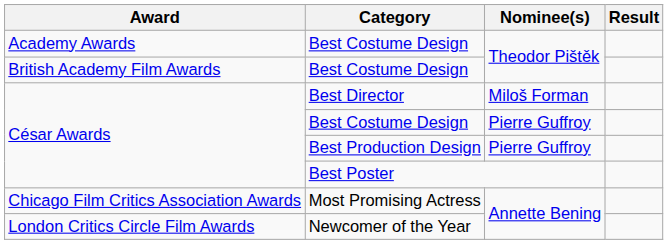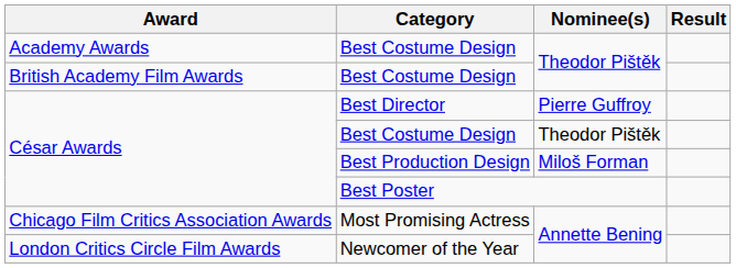Best Director | Nominee(s): Miloš Forman -> Pierre Guffroy
César Awards / Best Costume Design | Nominee(s): Pierre Guffroy -> Theodor Pištěk
Best Production Design | Nominee(s): Pierre Guffroy -> Miloš Forman
